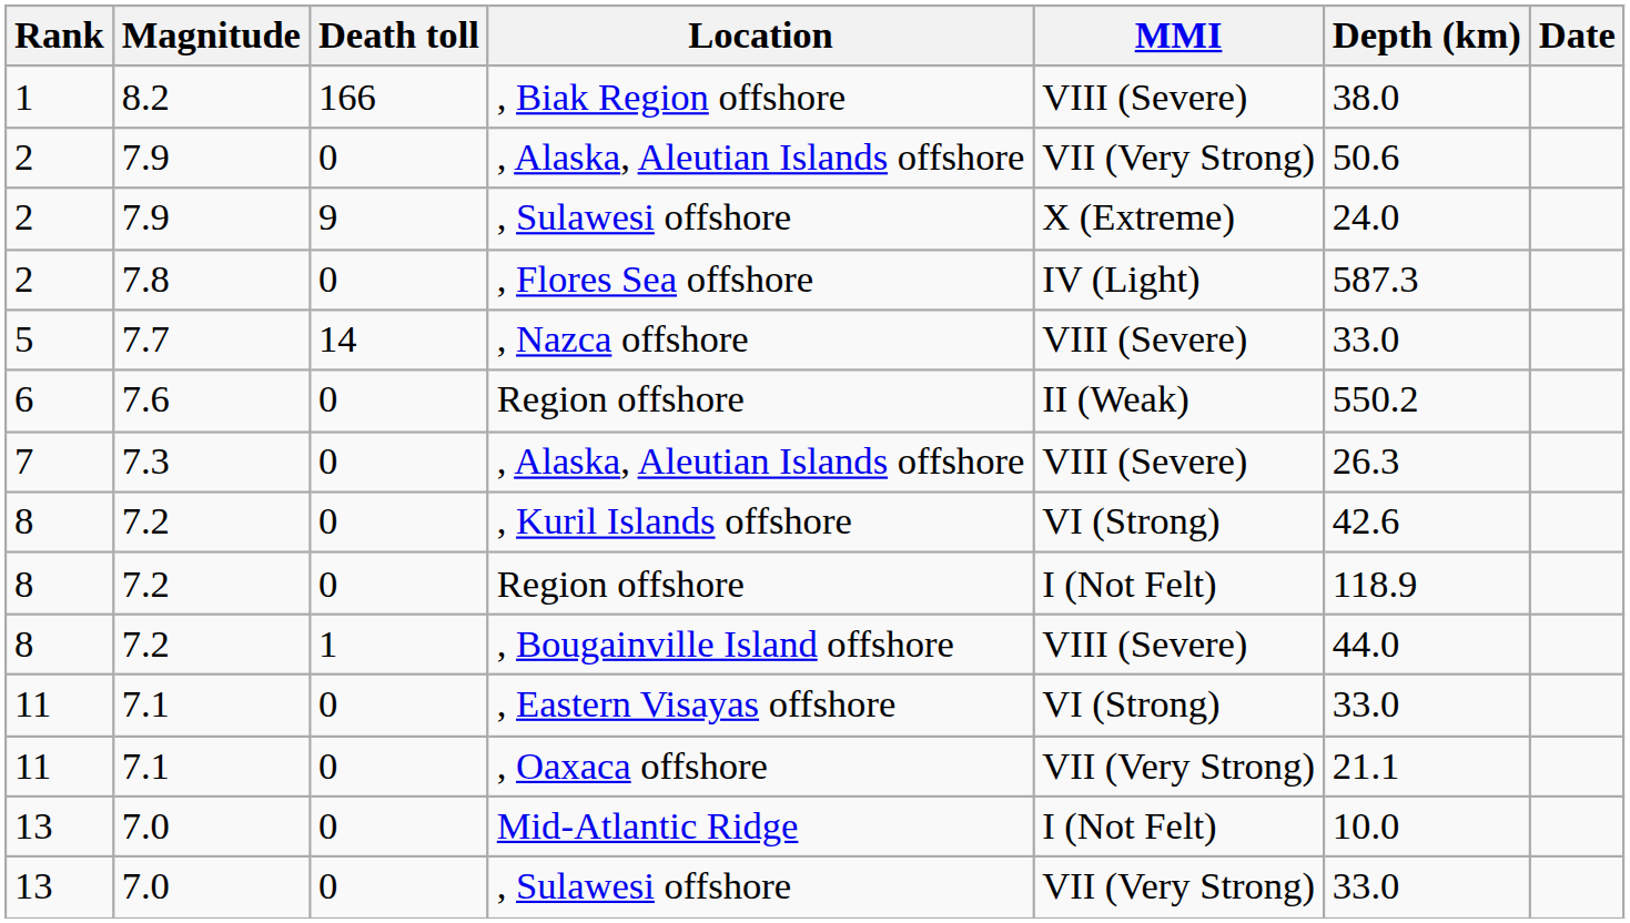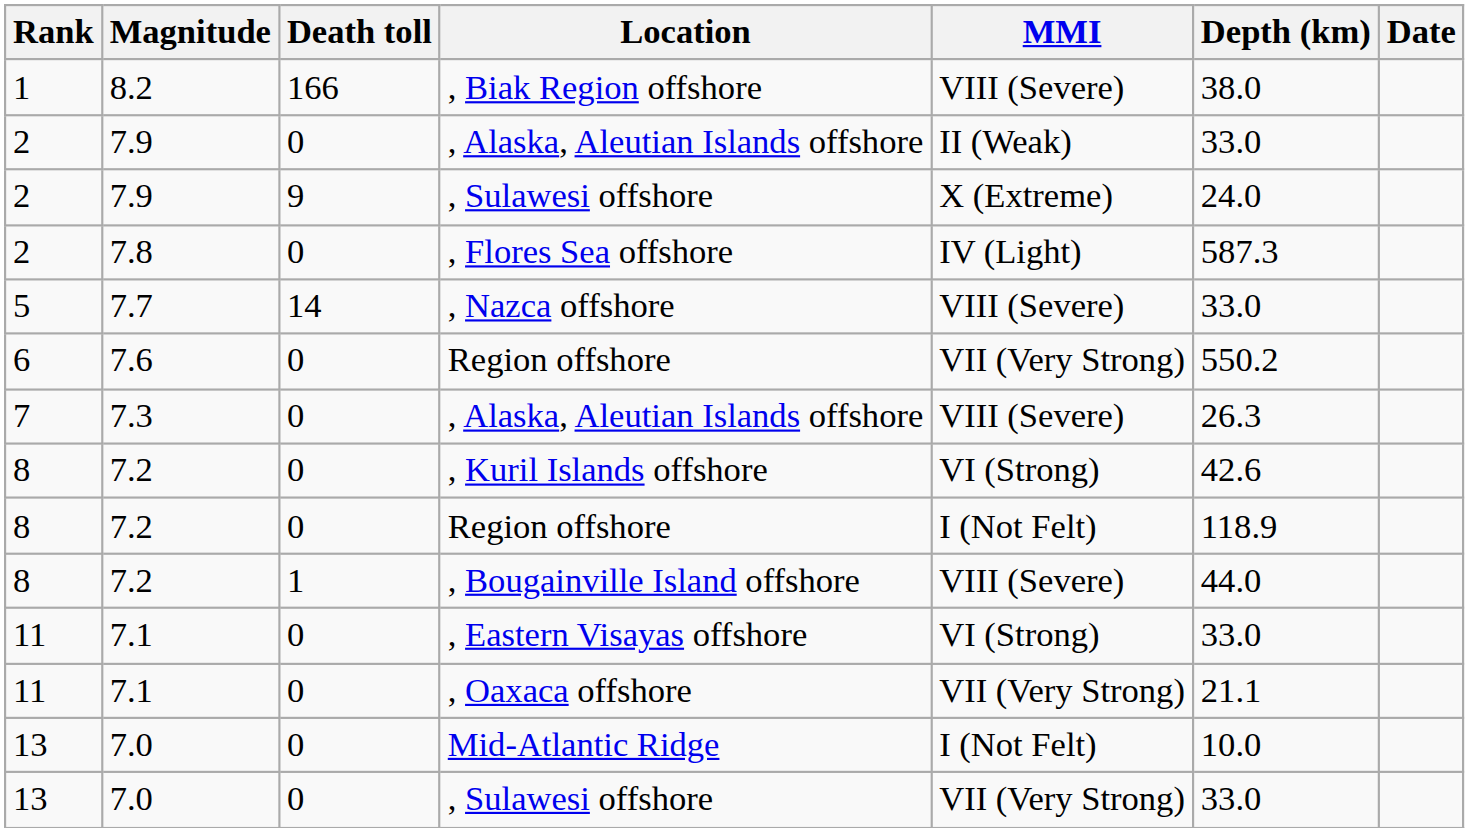2 / , Alaska, Aleutian Islands offshore | MMI: VII (Very Strong) -> II (Weak)
2 / , Alaska, Aleutian Islands offshore | Depth (km): 50.6 -> 33.0
6 / Region offshore | MMI: II (Weak) -> VII (Very Strong)
